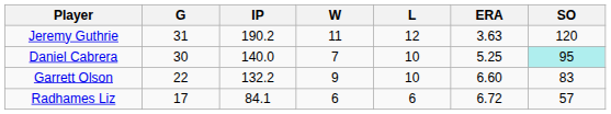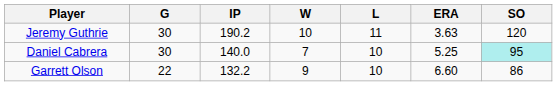Jeremy Guthrie | G: 31 -> 30
Jeremy Guthrie | W: 11 -> 10
Jeremy Guthrie | L: 12 -> 11
Garrett Olson | SO: 83 -> 86
- row: Radhames Liz | 17 | 84.1 | 6 | 6 | 6.72 | 57
